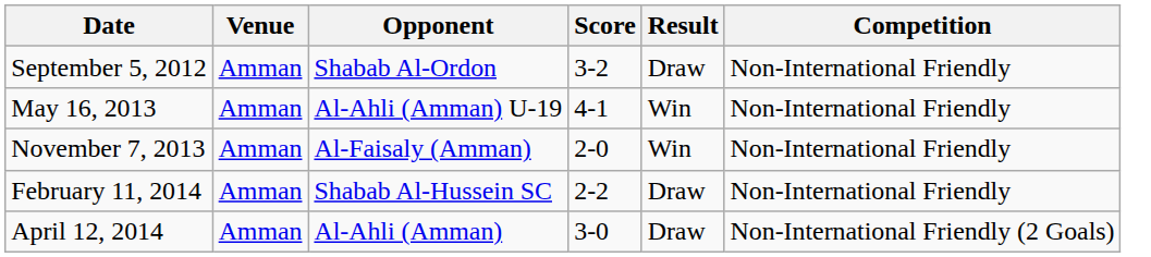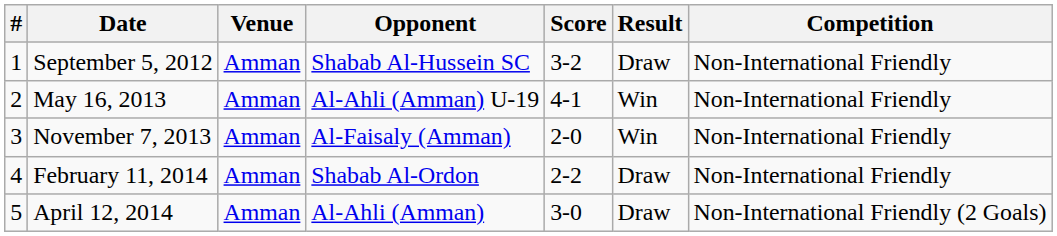+ column: # | 1 | 2 | 3 | 4 | 5
September 5, 2012 | Opponent: Shabab Al-Ordon -> Shabab Al-Hussein SC
February 11, 2014 | Opponent: Shabab Al-Hussein SC -> Shabab Al-Ordon
